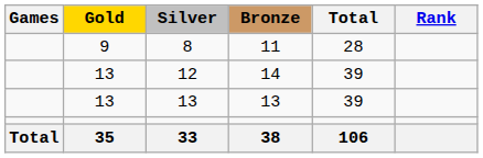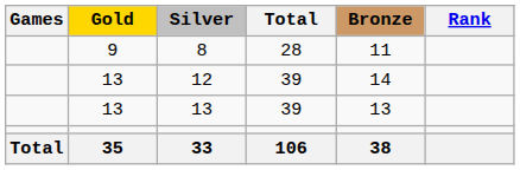columns swapped: Bronze <-> Total
